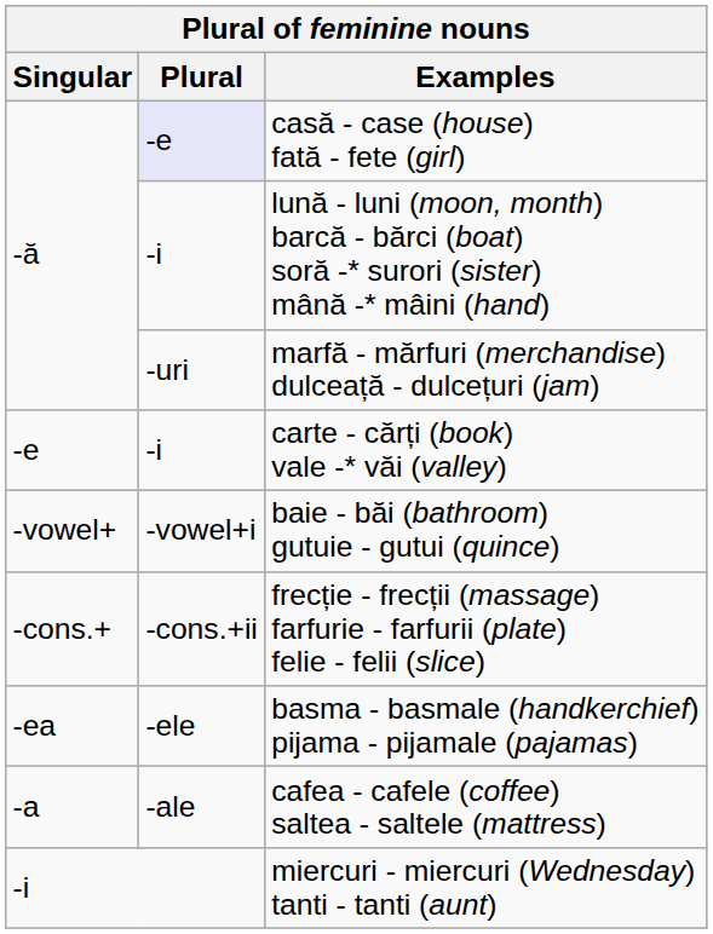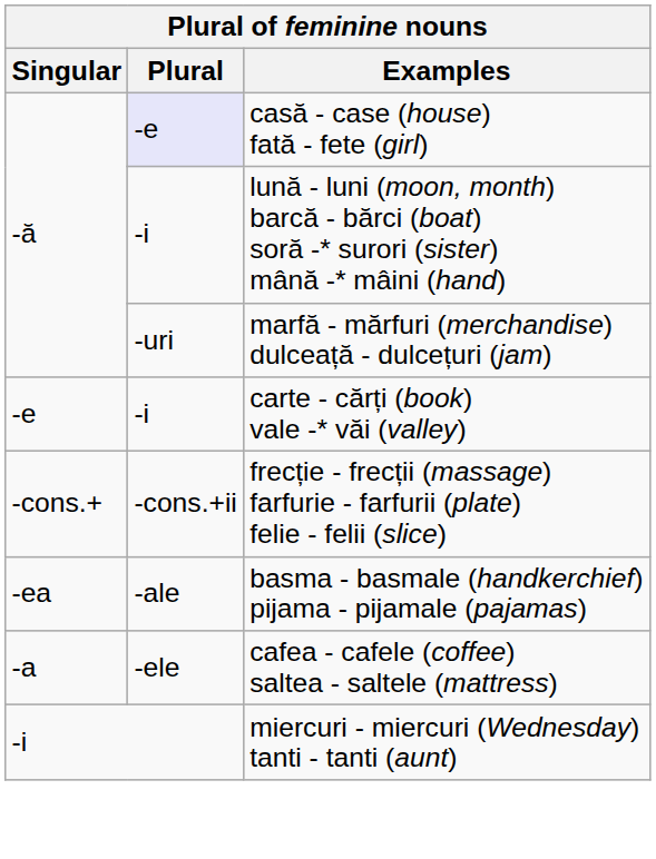- row: -vowel+ | -vowel+i | baie - băi (bathroom) gutuie - gutui (quince)
basma - basmale (handkerchief) pijama - pijamale (pajamas) | Plural: -ele -> -ale
cafea - cafele (coffee) saltea - saltele (mattress) | Plural: -ale -> -ele
